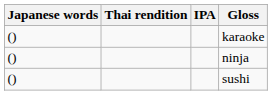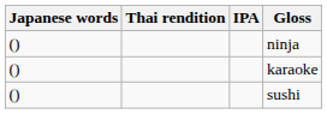rows swapped: karaoke <-> ninja
